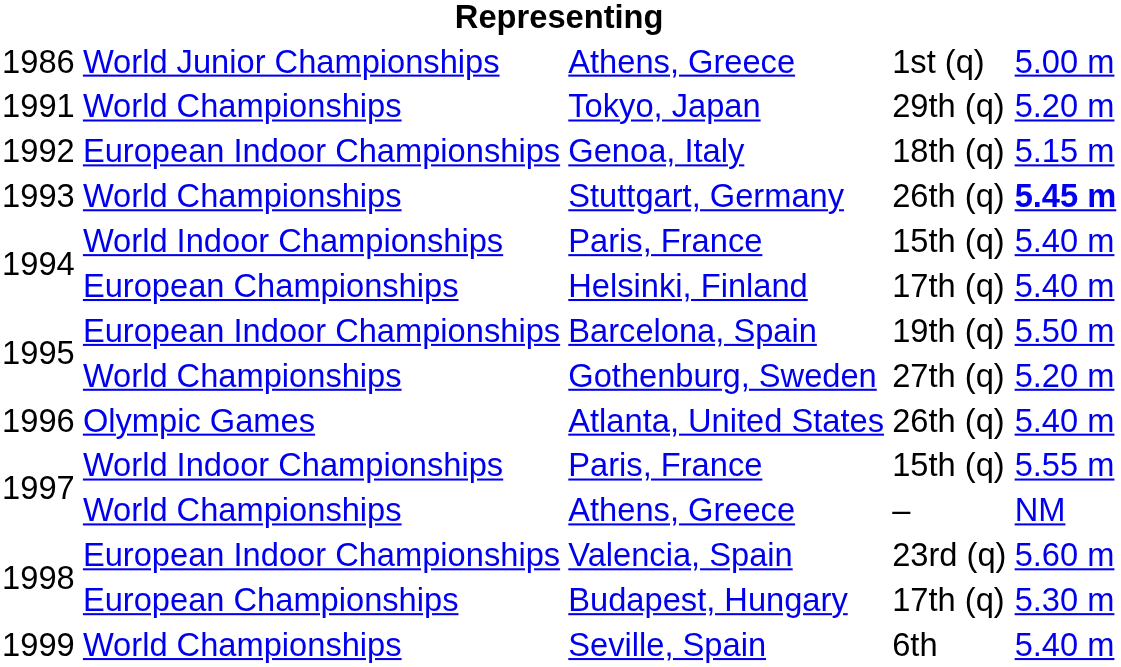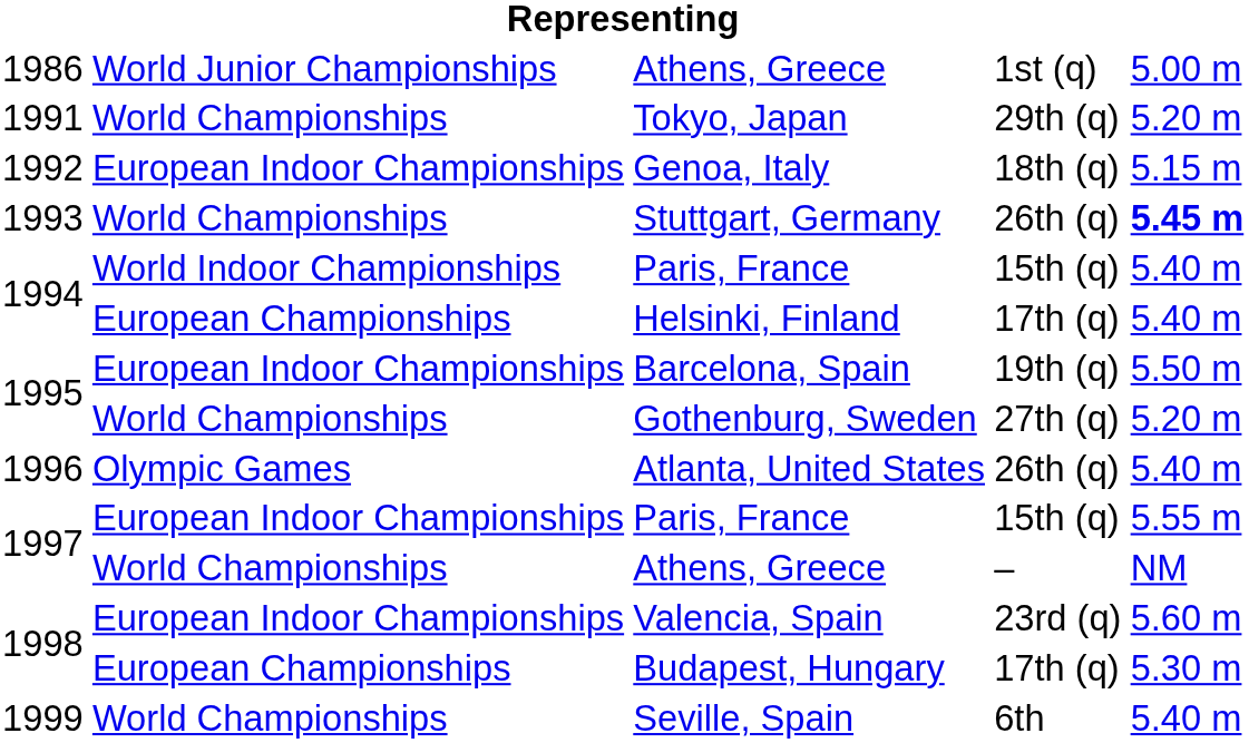1997 / Paris, France | column 2: World Indoor Championships -> European Indoor Championships
